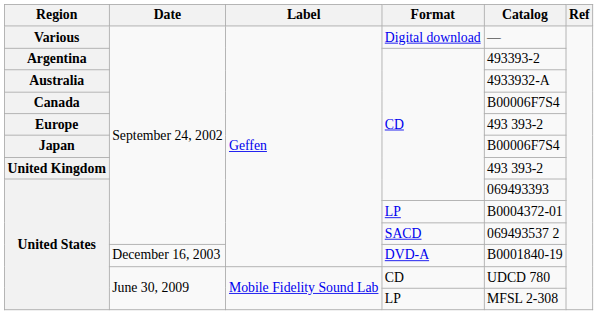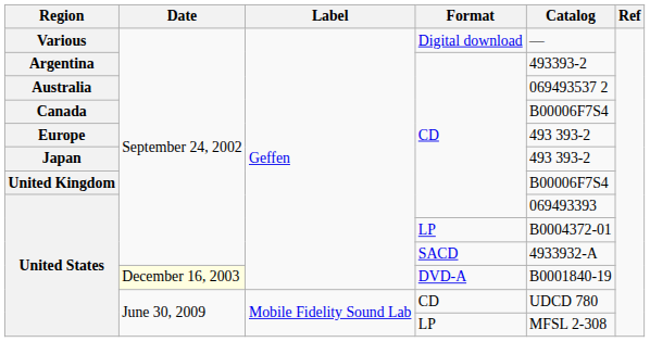Australia | Catalog: 4933932-A -> 069493537 2
Japan | Catalog: B00006F7S4 -> 493 393-2
United Kingdom | Catalog: 493 393-2 -> B00006F7S4
United States / SACD | Catalog: 069493537 2 -> 4933932-A
United States / DVD-A | Date: no background -> lightyellow background
